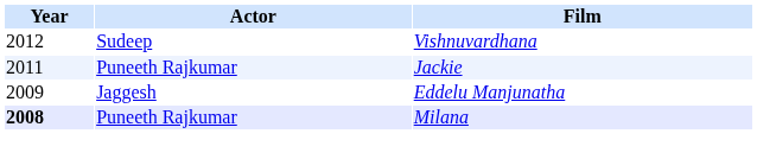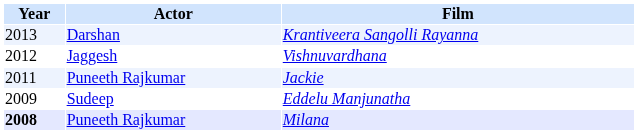+ row: 2013 | Darshan | Krantiveera Sangolli Rayanna
Vishnuvardhana | Actor: Sudeep -> Jaggesh
Eddelu Manjunatha | Actor: Jaggesh -> Sudeep
